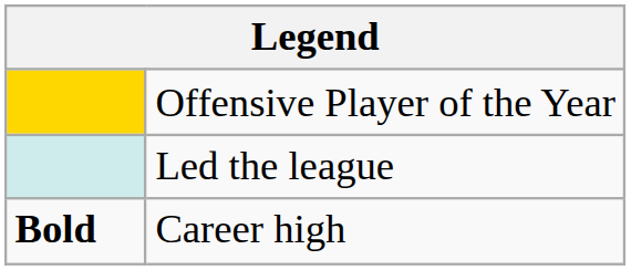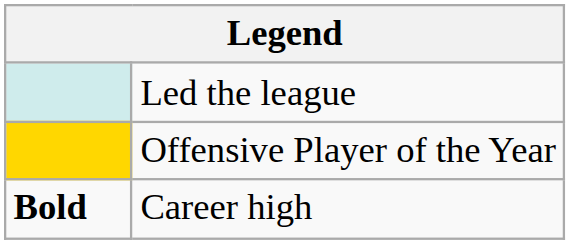rows swapped: Offensive Player of the Year <-> Led the league
